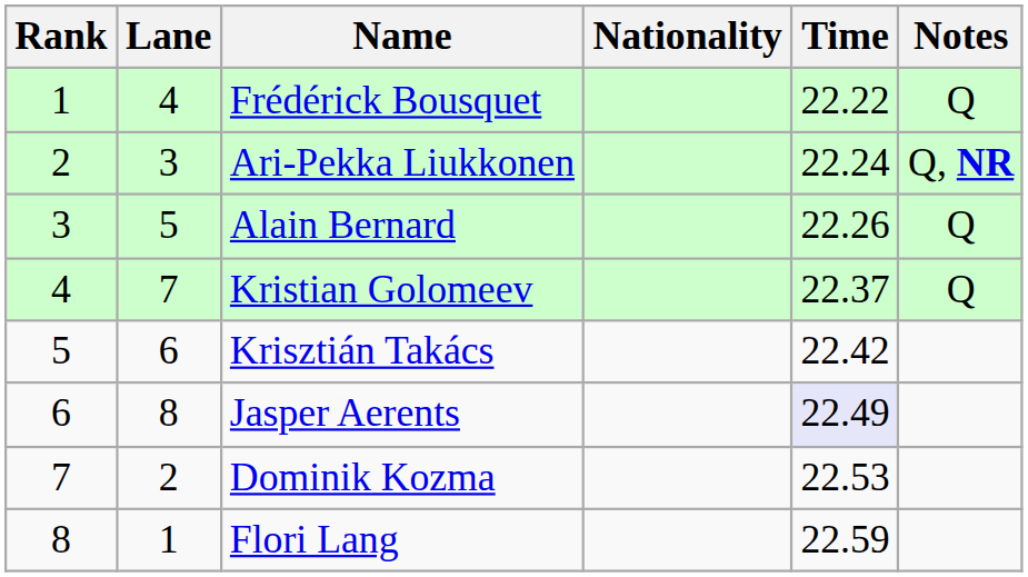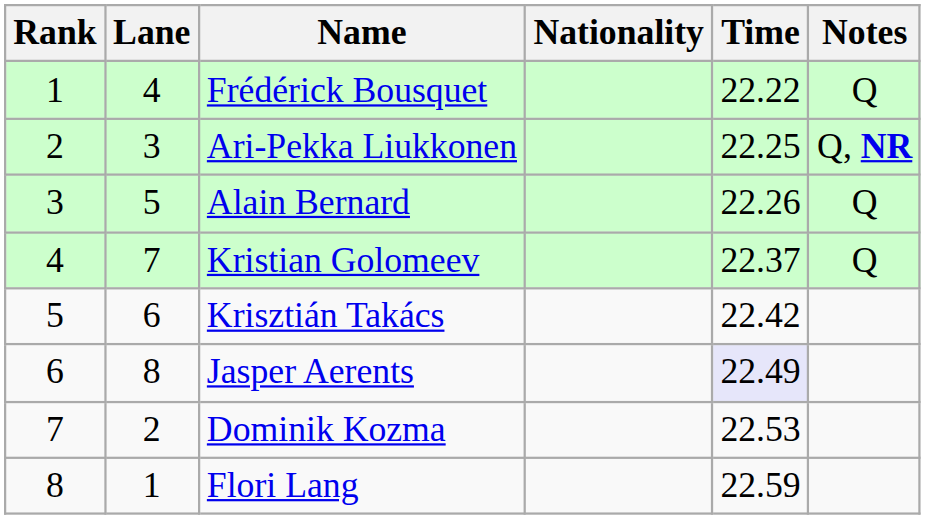Ari-Pekka Liukkonen | Time: 22.24 -> 22.25
